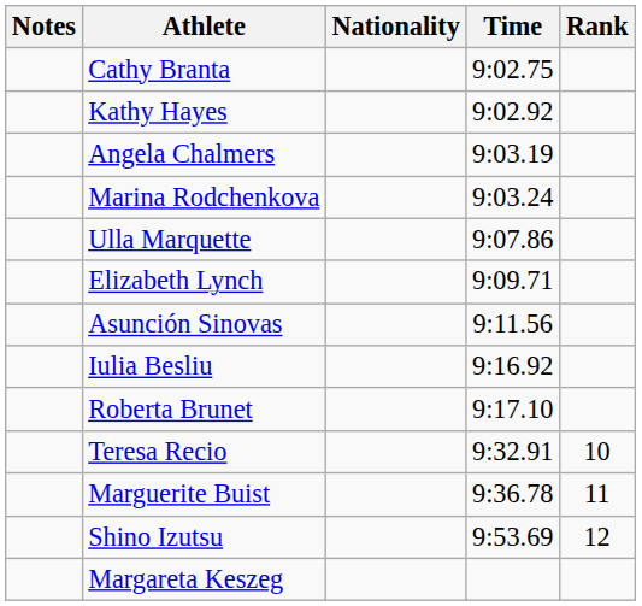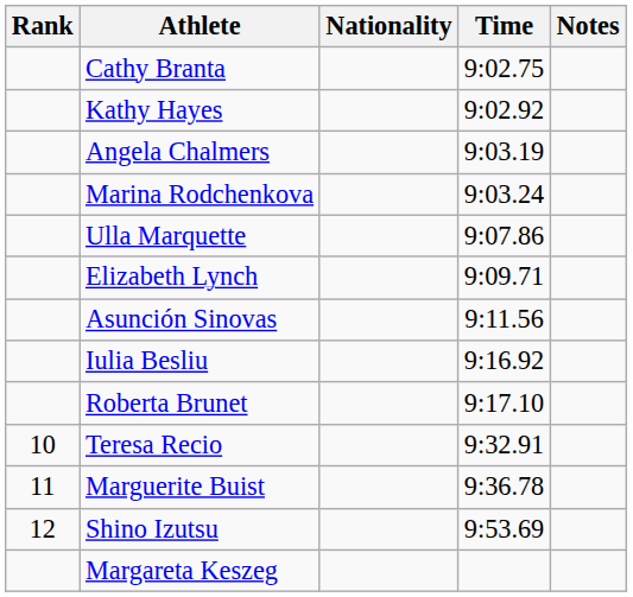columns swapped: Rank <-> Notes
